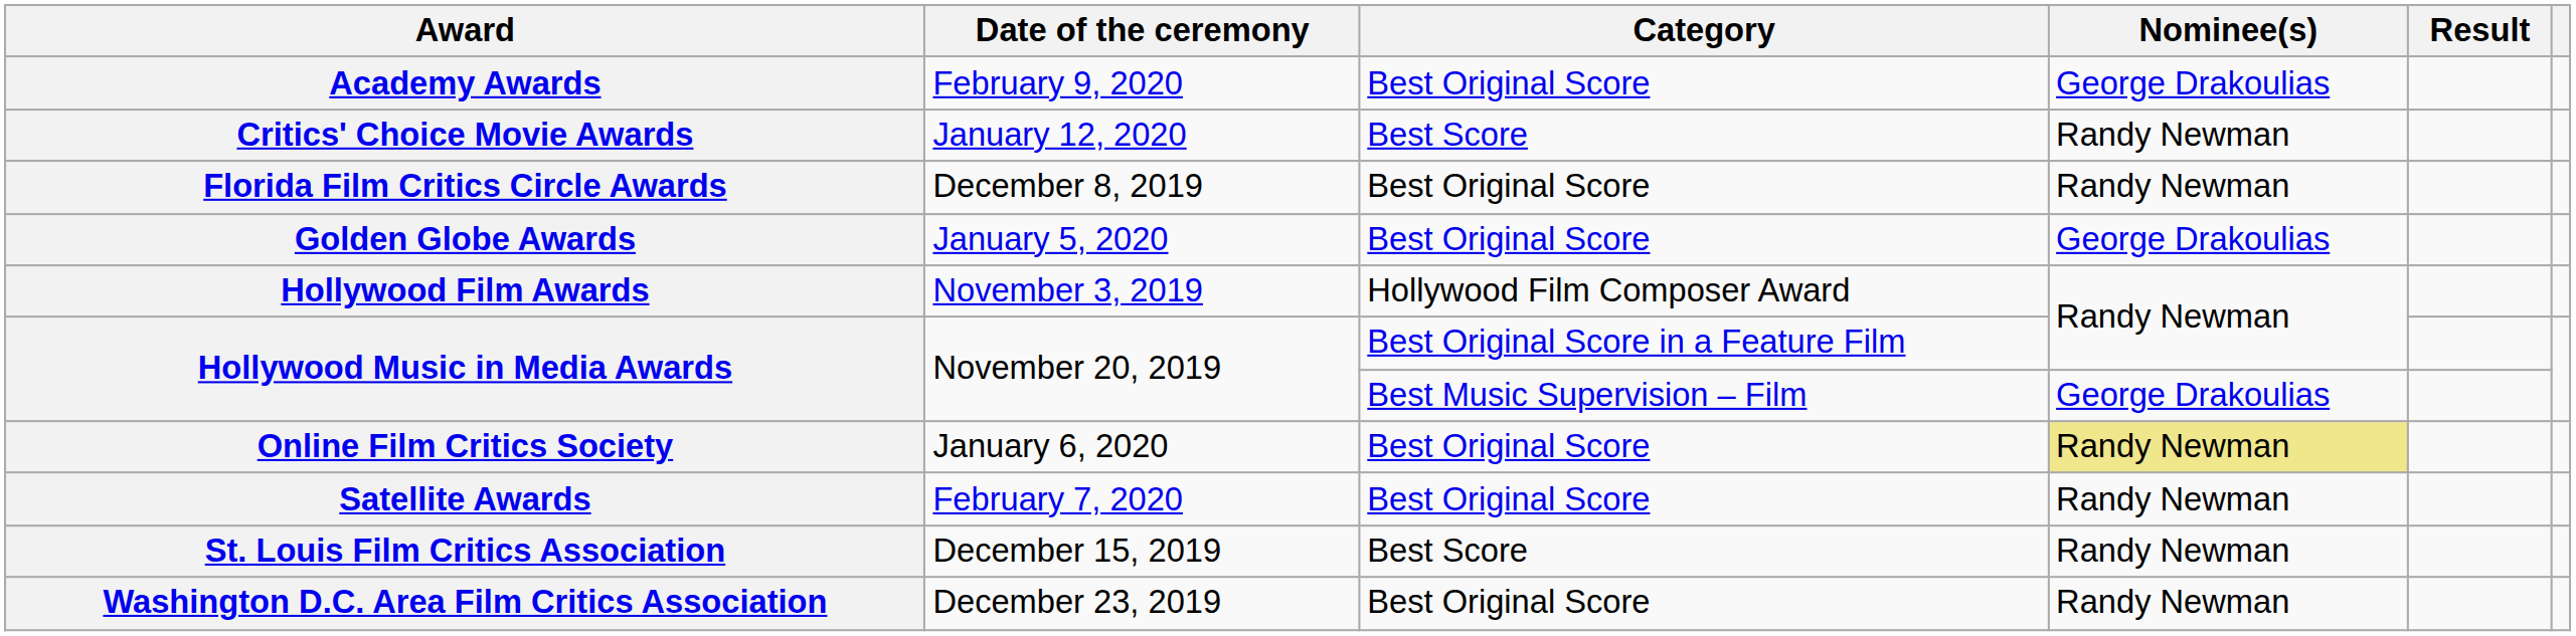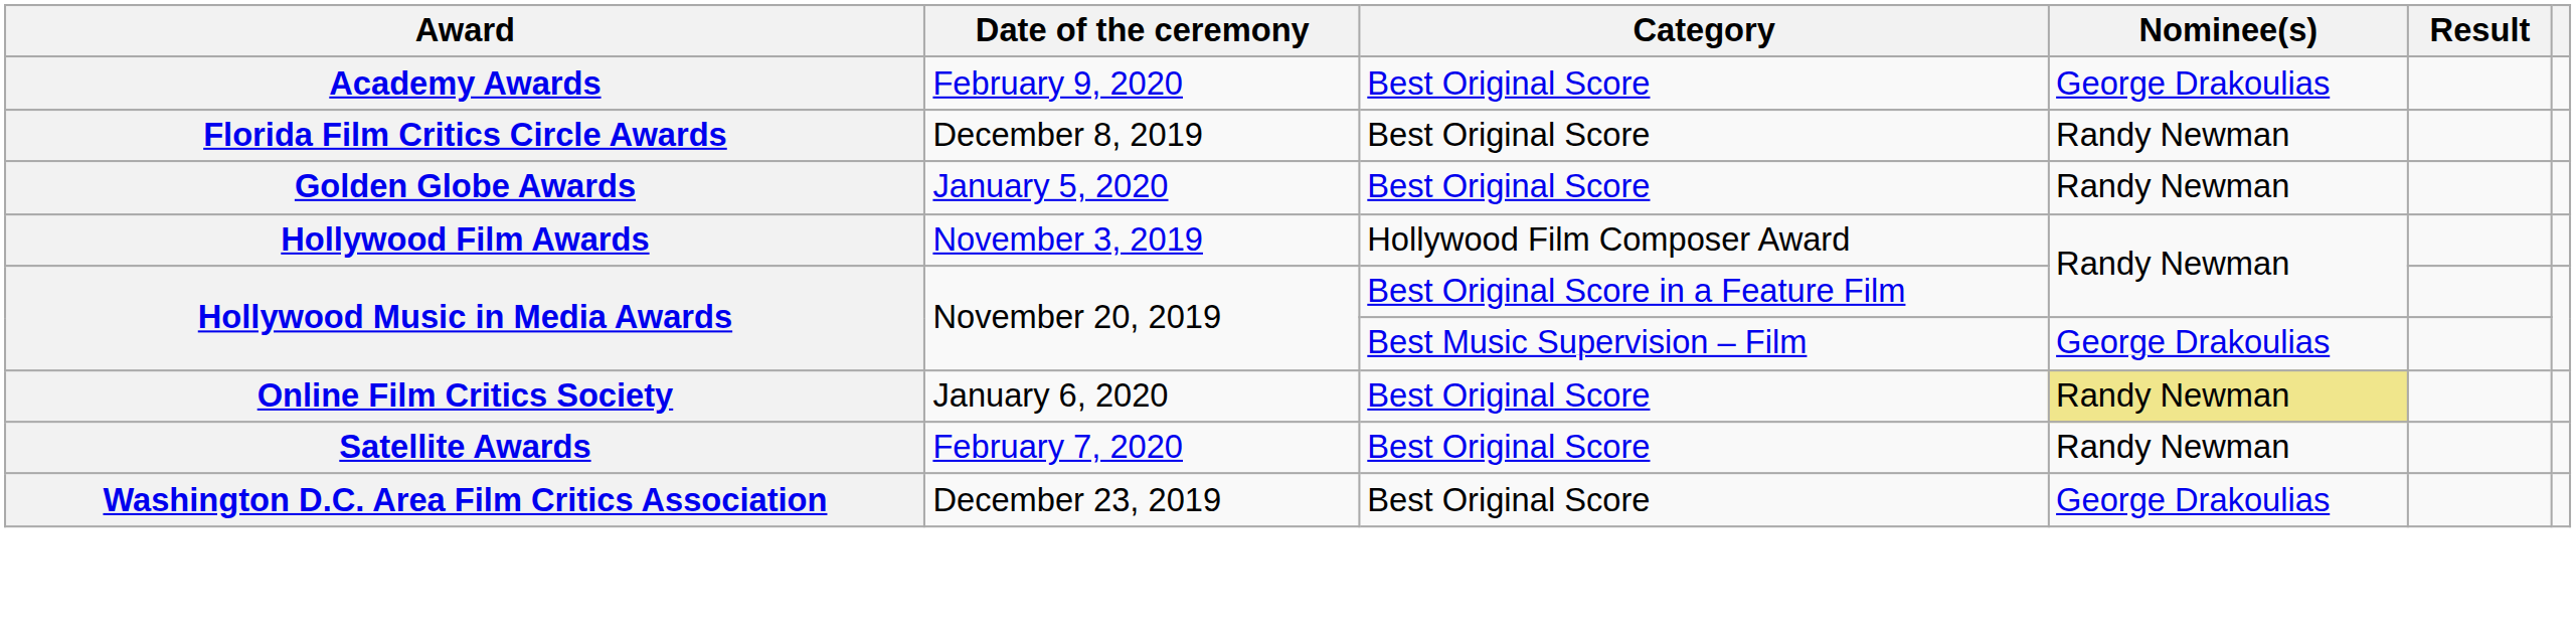- row: Critics' Choice Movie Awards | January 12, 2020 | Best Score | Randy Newman
Golden Globe Awards | Nominee(s): George Drakoulias -> Randy Newman
- row: St. Louis Film Critics Association | December 15, 2019 | Best Score | Randy Newman
Washington D.C. Area Film Critics Association | Nominee(s): Randy Newman -> George Drakoulias
